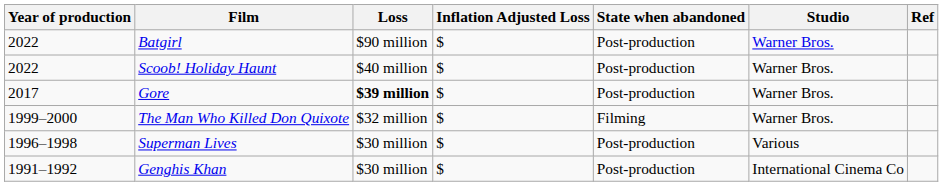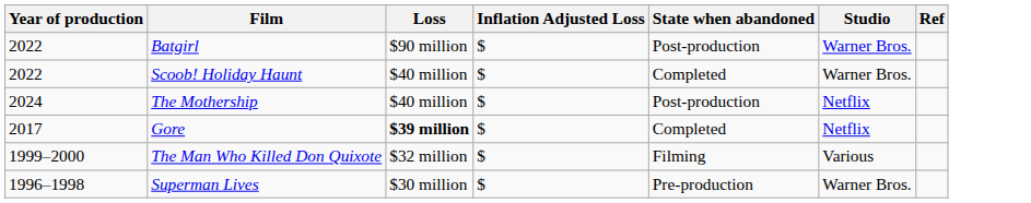Scoob! Holiday Haunt | State when abandoned: Post-production -> Completed
+ row: 2024 | The Mothership | $40 million | $ | Post-production | Netflix
Gore | State when abandoned: Post-production -> Completed
Gore | Studio: Warner Bros. -> Netflix
The Man Who Killed Don Quixote | Studio: Warner Bros. -> Various
Superman Lives | State when abandoned: Post-production -> Pre-production
Superman Lives | Studio: Various -> Warner Bros.
- row: 1991–1992 | Genghis Khan | $30 million | $ | Post-production | International Cinema Co
